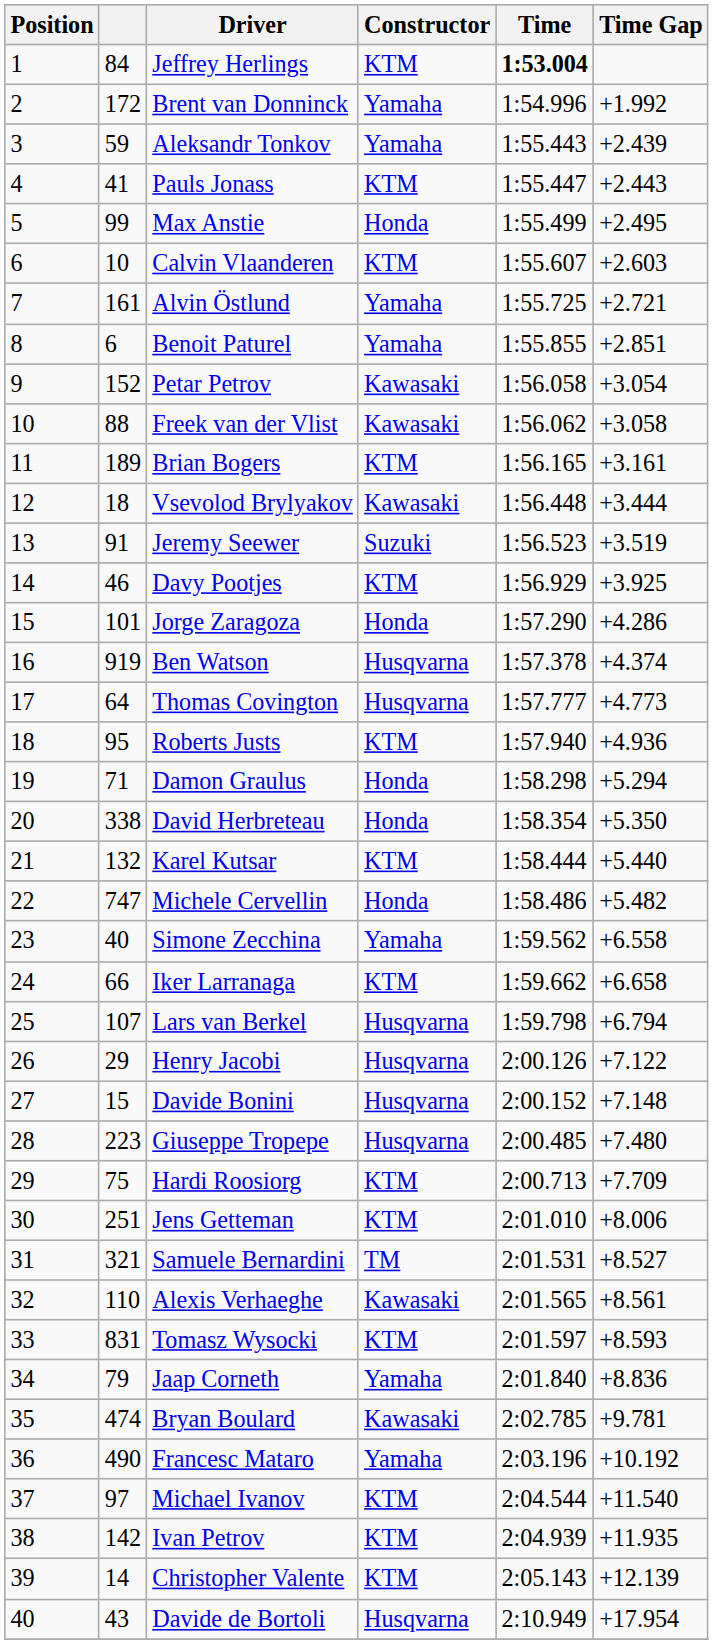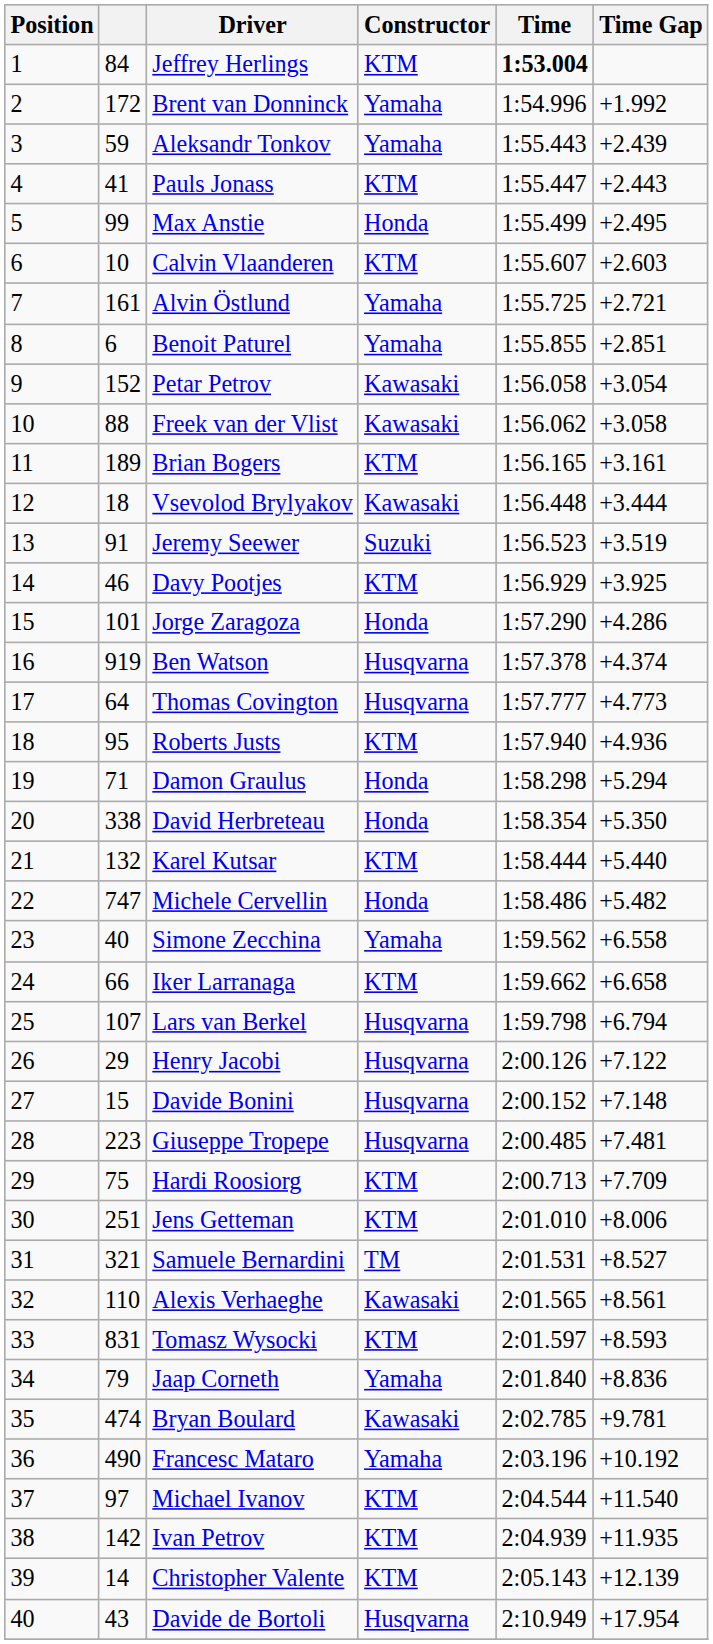Giuseppe Tropepe | Time Gap: +7.480 -> +7.481
